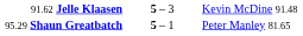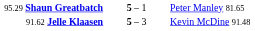rows swapped: 91.62 Jelle Klaasen <-> 95.29 Shaun Greatbatch
